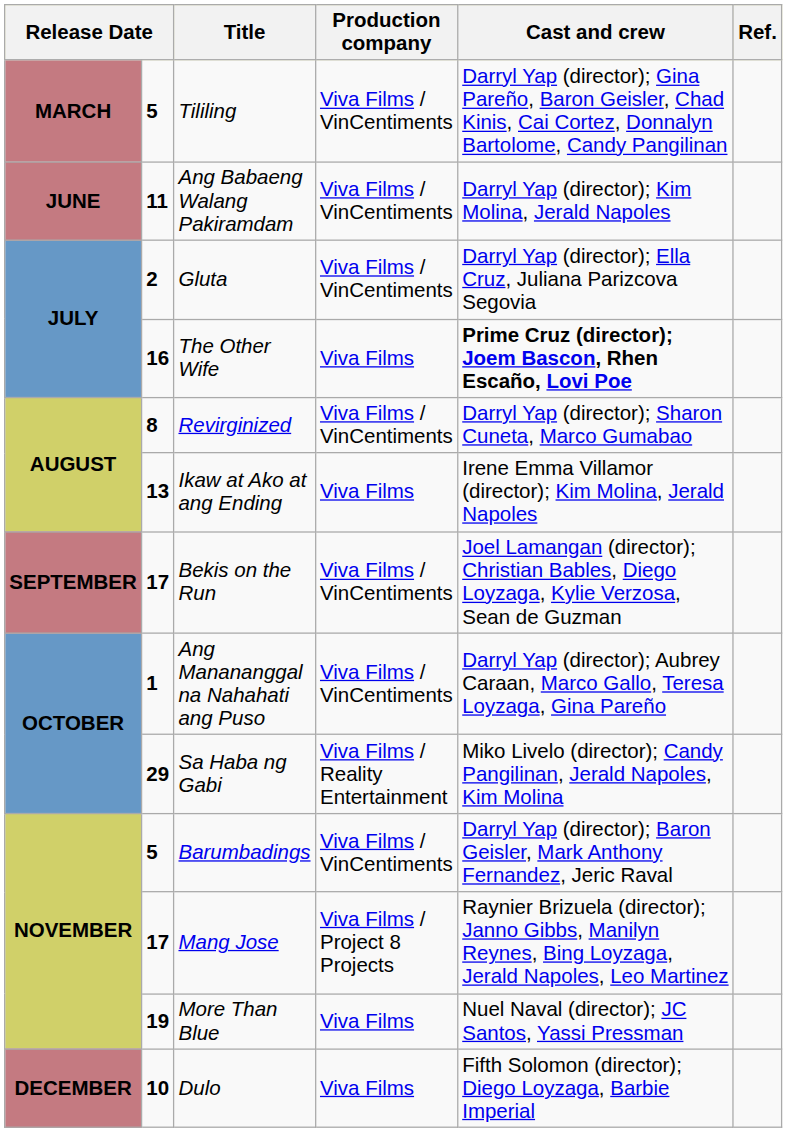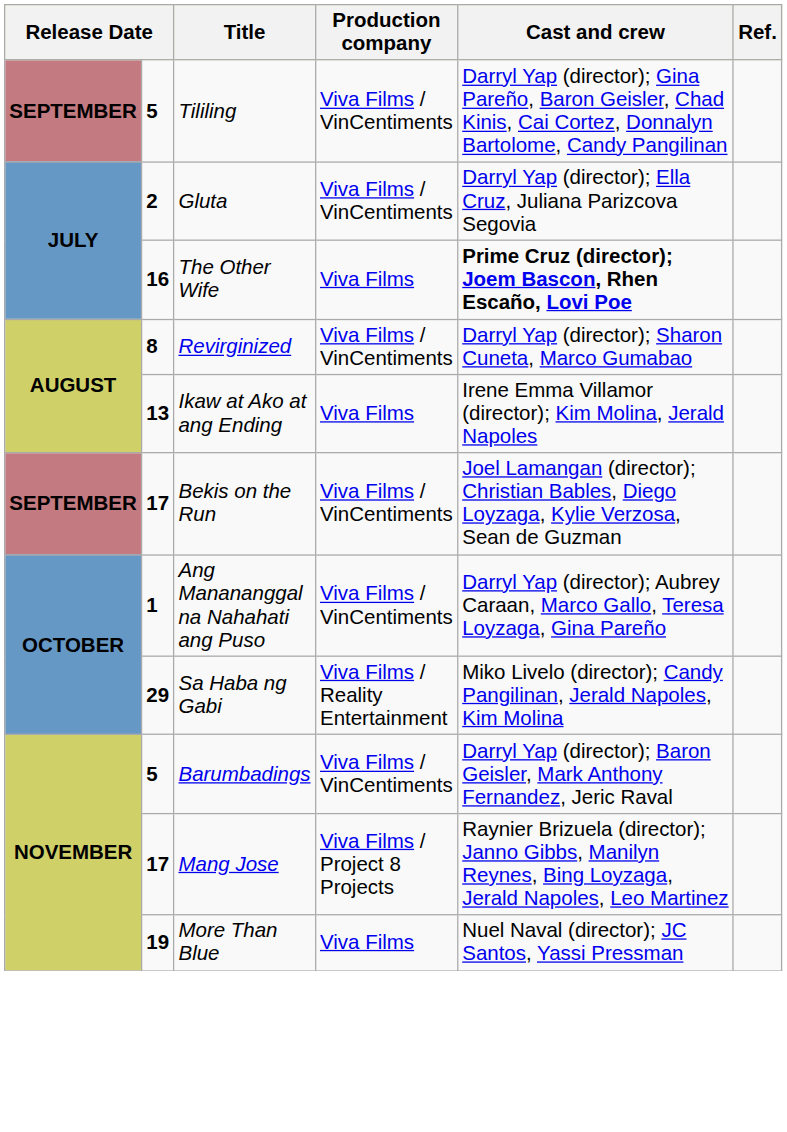Tililing | column 1: MARCH -> SEPTEMBER
- row: JUNE | 11 | Ang Babaeng Walang Pakiramdam | Viva Films / VinCentiments | Darryl Yap (director); Kim Molina, Jerald Napoles
- row: DECEMBER | 10 | Dulo | Viva Films | Fifth Solomon (director); Diego Loyzaga, Barbie Imperial
